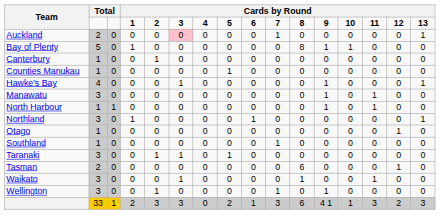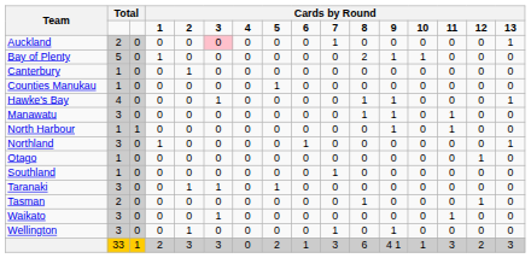Bay of Plenty | column 11: 8 -> 2
Hawke's Bay | column 11: 0 -> 1
Manawatu | column 11: 0 -> 1
Tasman | column 11: 6 -> 1
Waikato | column 11: 1 -> 0
